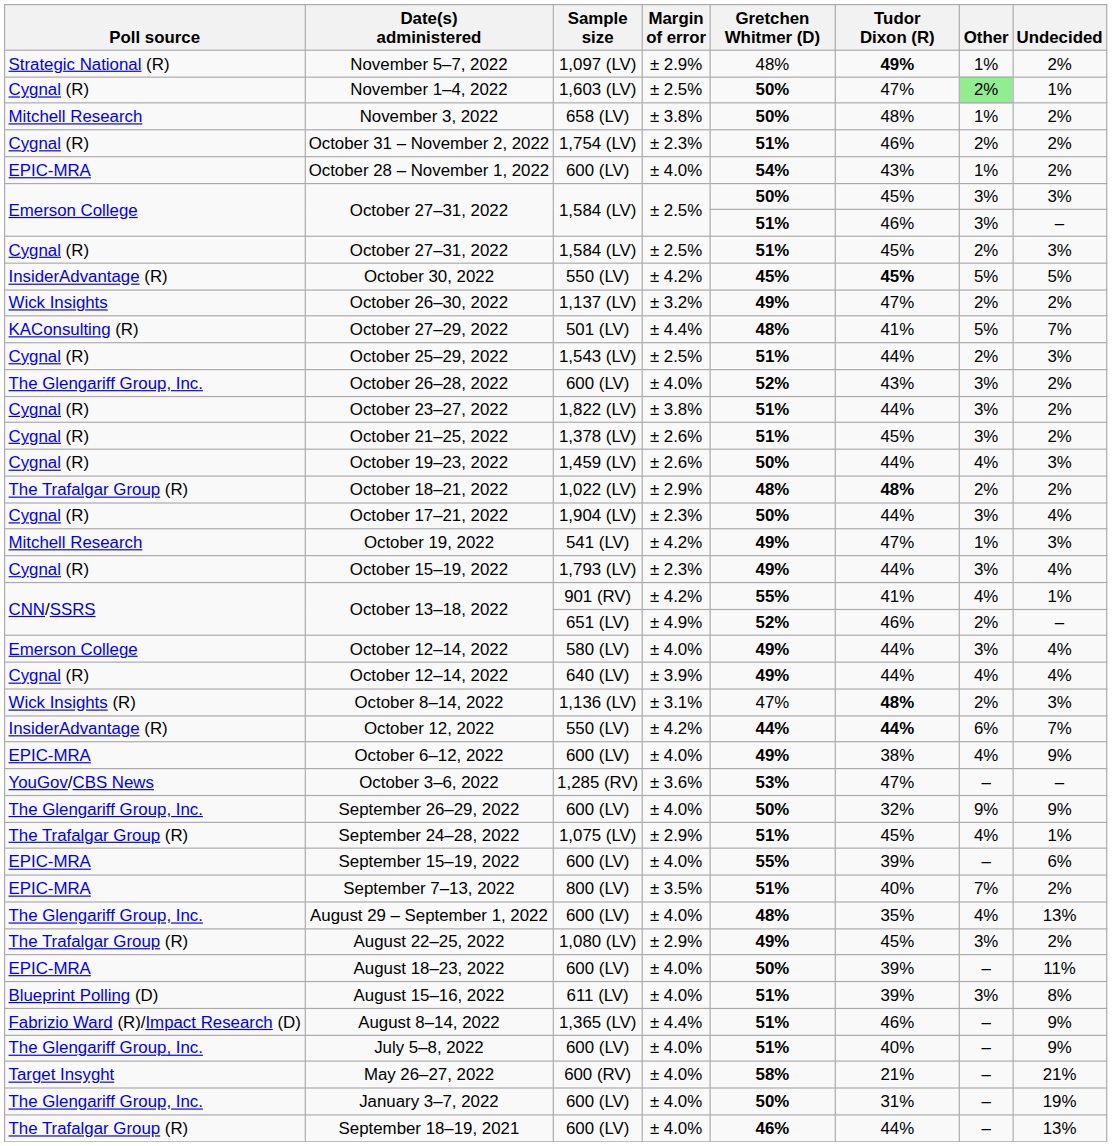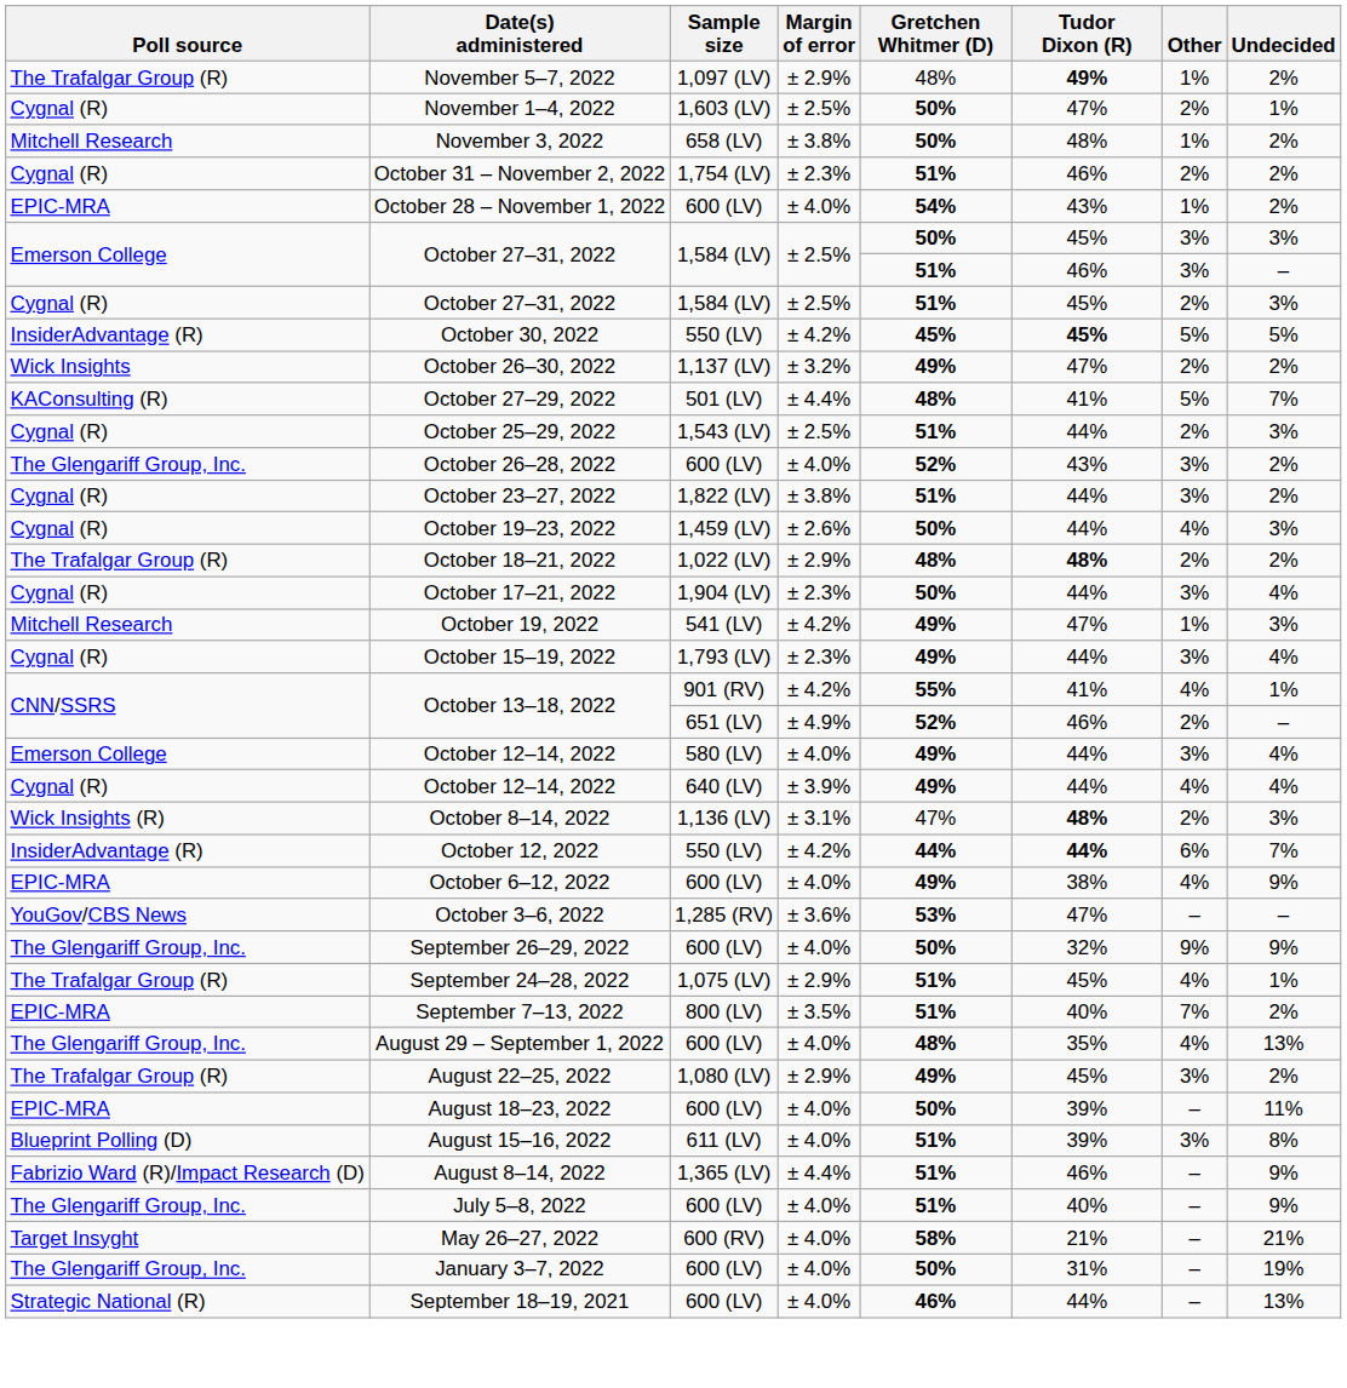November 5–7, 2022 | Poll source: Strategic National (R) -> The Trafalgar Group (R)
November 1–4, 2022 | Other: lightgreen background -> no background
- row: Cygnal (R) | October 21–25, 2022 | 1,378 (LV) | ± 2.6% | 51% | 45% | 3% | 2%
- row: EPIC-MRA | September 15–19, 2022 | 600 (LV) | ± 4.0% | 55% | 39% | – | 6%
September 18–19, 2021 | Poll source: The Trafalgar Group (R) -> Strategic National (R)
